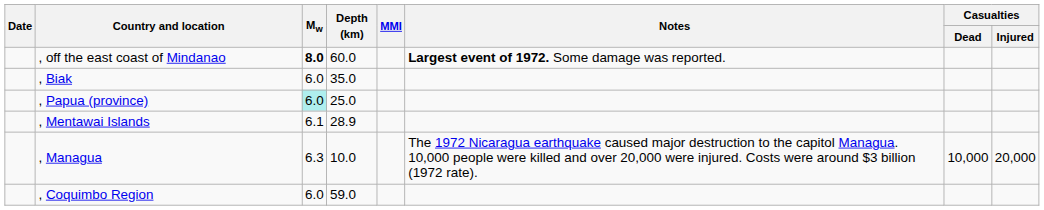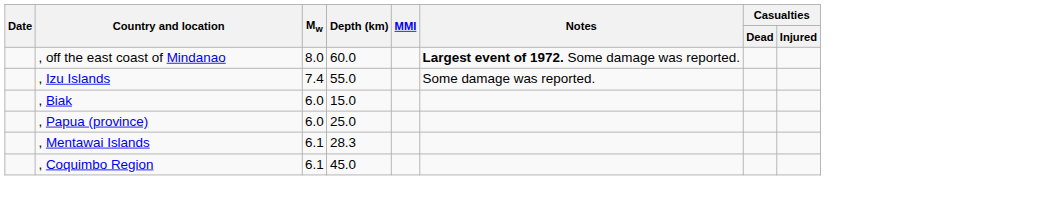, off the east coast of Mindanao | Mw: bold -> normal
+ row: , Izu Islands | 7.4 | 55.0 | Some damage was reported.
, Biak | Depth (km): 35.0 -> 15.0
, Papua (province) | Mw: paleturquoise background -> no background
, Mentawai Islands | Depth (km): 28.9 -> 28.3
- row: , Managua | 6.3 | 10.0 | The 1972 Nicaragua earthquake caused major destruction to the capitol Managua. 10,000 people were killed and over 20,000 were injured. Costs were around $3 billion (1972 rate). | 10,000 | 20,000
, Coquimbo Region | Mw: 6.0 -> 6.1
, Coquimbo Region | Depth (km): 59.0 -> 45.0
